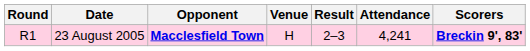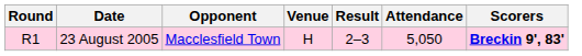23 August 2005 | Opponent: bold -> normal
23 August 2005 | Attendance: 4,241 -> 5,050
